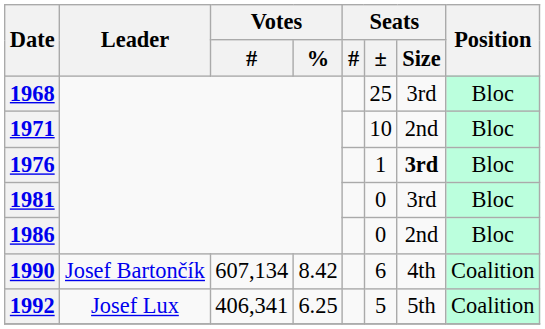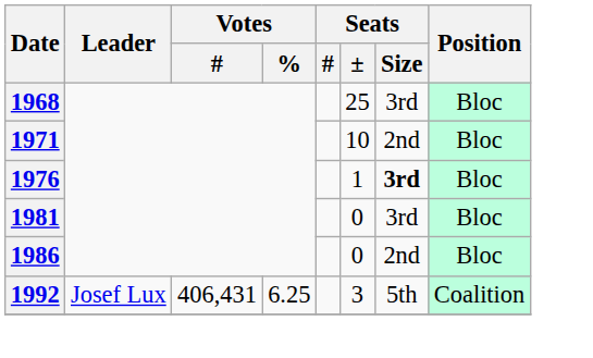- row: 1990 | Josef Bartončík | 607,134 | 8.42 | 6 | 4th | Coalition
1992 | Votes / #: 406,341 -> 406,431
1992 | Seats / ±: 5 -> 3
